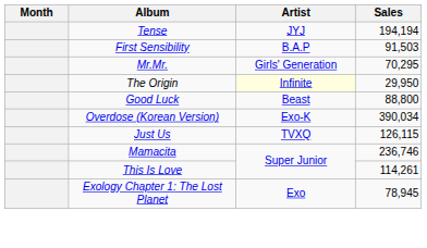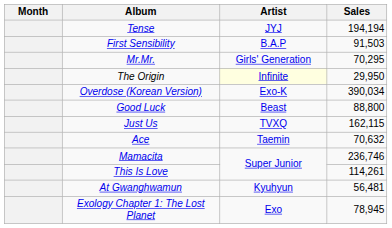rows swapped: Overdose (Korean Version) <-> Good Luck
Just Us | Sales: 126,115 -> 162,115
+ row: Ace | Taemin | 70,632
+ row: At Gwanghwamun | Kyuhyun | 56,481
